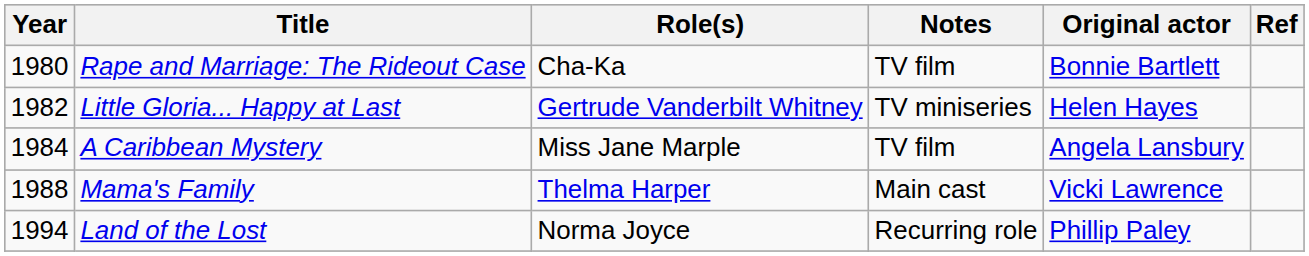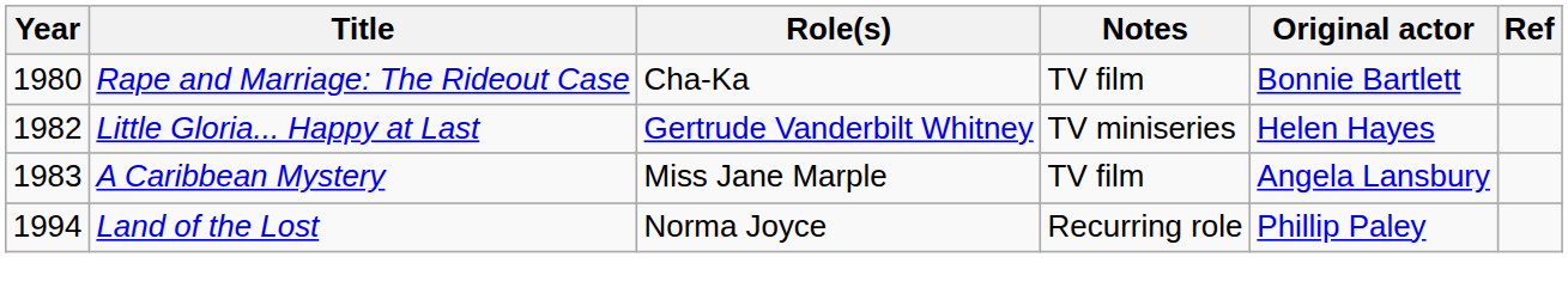A Caribbean Mystery | Year: 1984 -> 1983
- row: 1988 | Mama's Family | Thelma Harper | Main cast | Vicki Lawrence
